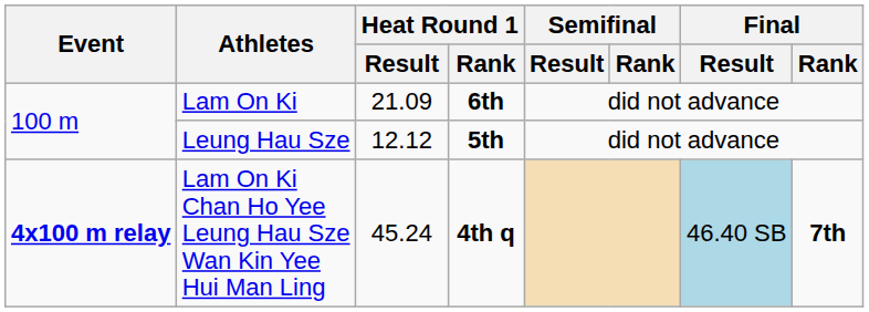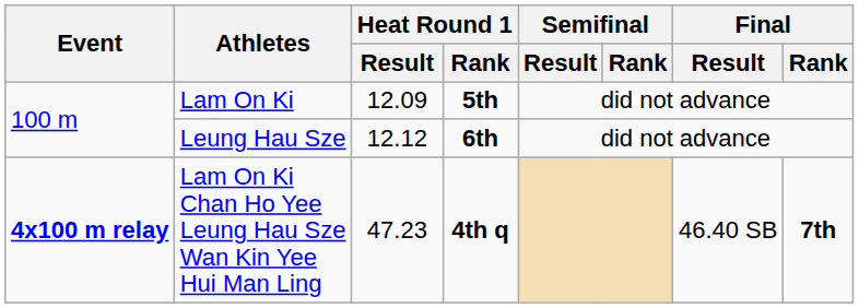Lam On Ki | Heat Round 1 / Result: 21.09 -> 12.09
Lam On Ki | Heat Round 1 / Rank: 6th -> 5th
Leung Hau Sze | Heat Round 1 / Rank: 5th -> 6th
Lam On Ki Chan Ho Yee Leung Hau Sze Wan Kin Yee Hui Man Ling | Heat Round 1 / Result: 45.24 -> 47.23
Lam On Ki Chan Ho Yee Leung Hau Sze Wan Kin Yee Hui Man Ling | Final / Result: lightblue background -> no background
